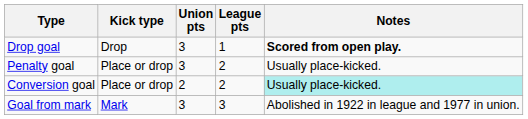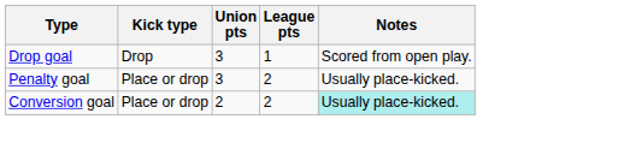Drop goal | Notes: bold -> normal
- row: Goal from mark | Mark | 3 | 3 | Abolished in 1922 in league and 1977 in union.
